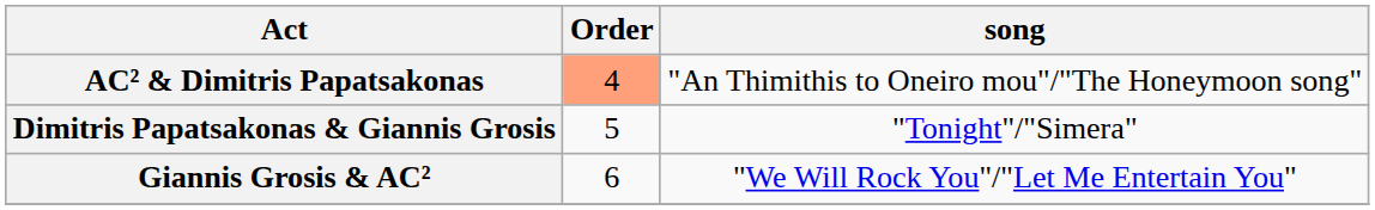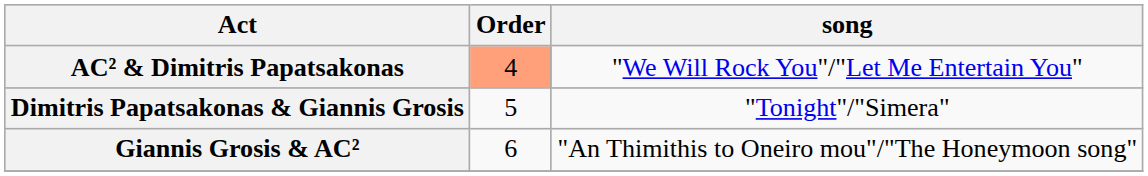AC² & Dimitris Papatsakonas | song: "An Thimithis to Oneiro mou"/"The Honeymoon song" -> "We Will Rock You"/"Let Me Entertain You"
Giannis Grosis & AC² | song: "We Will Rock You"/"Let Me Entertain You" -> "An Thimithis to Oneiro mou"/"The Honeymoon song"
